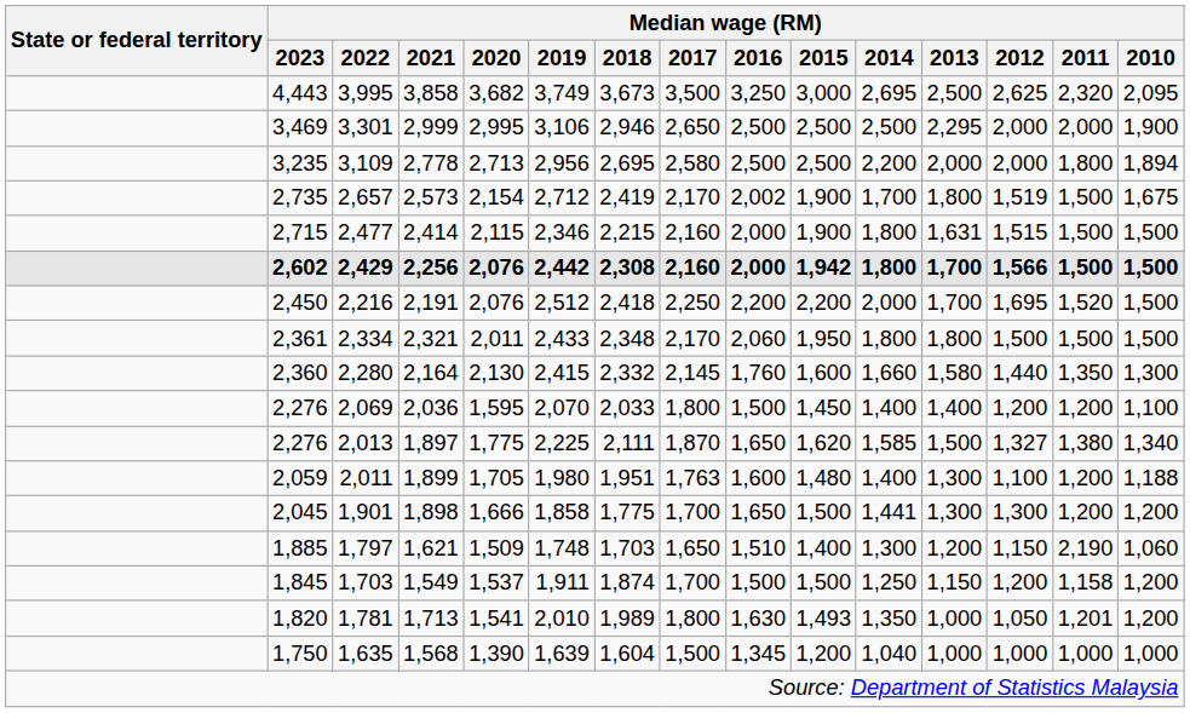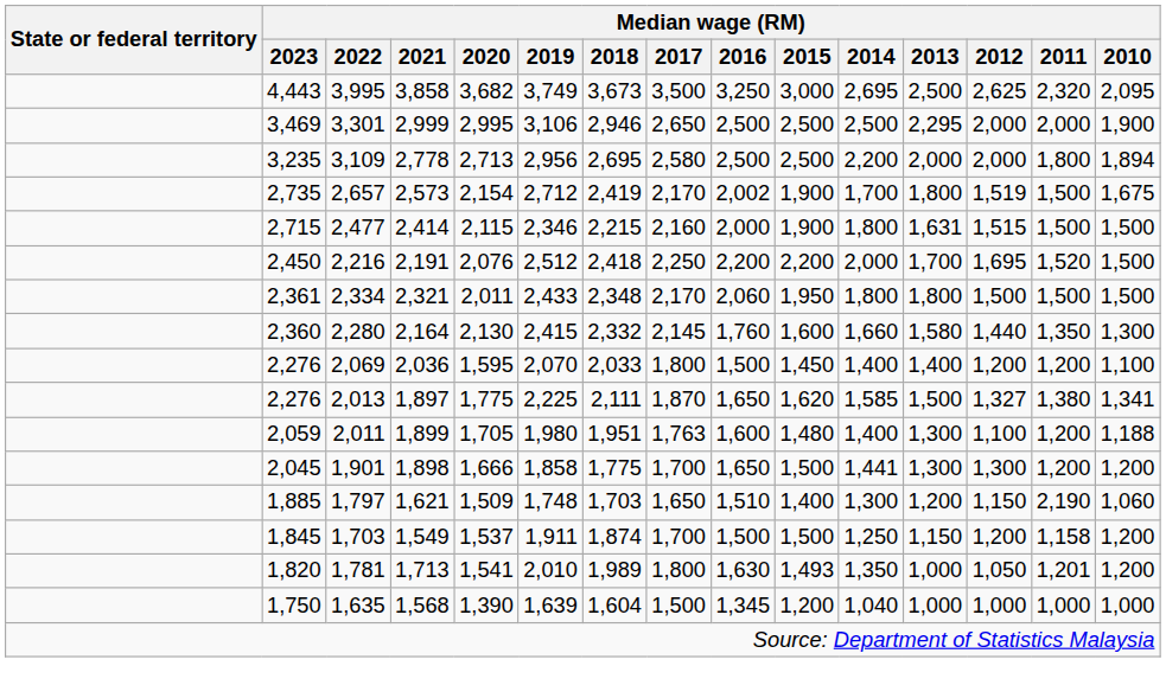- row: 2,602 | 2,429 | 2,256 | 2,076 | 2,442 | 2,308 | 2,160 | 2,000 | 1,942 | 1,800 | 1,700 | 1,566 | 1,500 | 1,500
2,013 | Median wage (RM) / 2010: 1,340 -> 1,341
